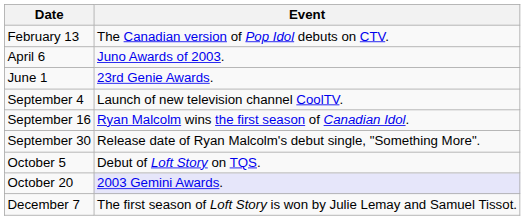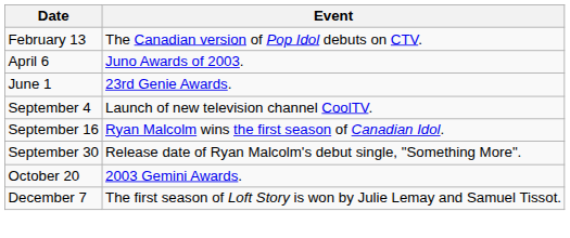- row: October 5 | Debut of Loft Story on TQS.
October 20 | Event: lavender background -> no background
